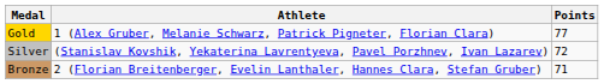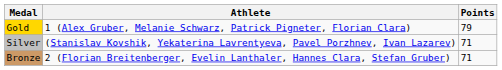Gold | Points: 77 -> 79
Silver | Points: 72 -> 71
